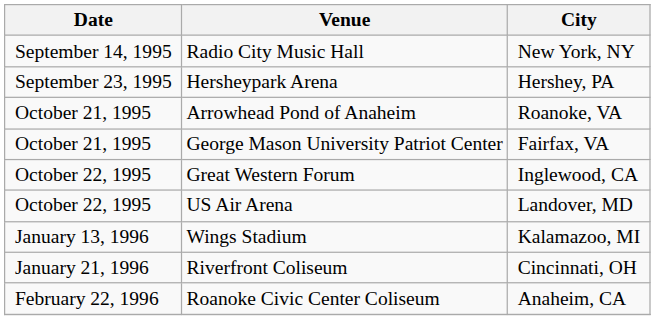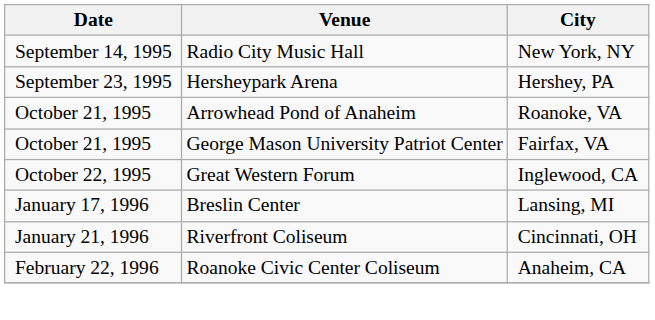- row: October 22, 1995 | US Air Arena | Landover, MD
- row: January 13, 1996 | Wings Stadium | Kalamazoo, MI
+ row: January 17, 1996 | Breslin Center | Lansing, MI
